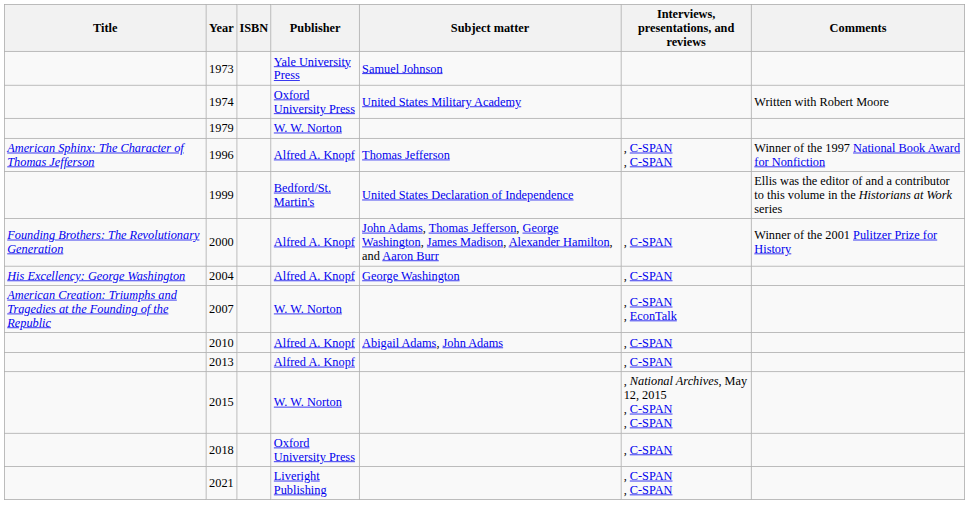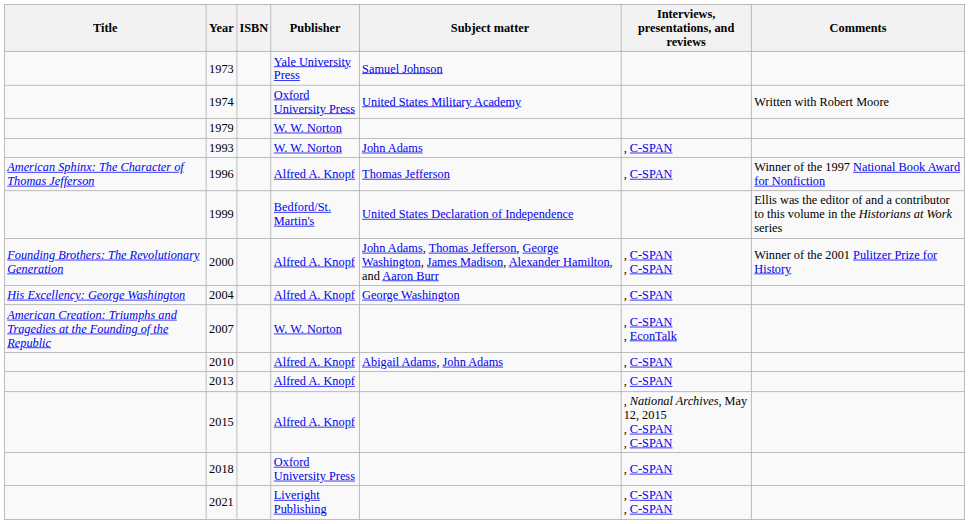+ row: 1993 | W. W. Norton | John Adams | , C-SPAN
1996 | Interviews, presentations, and reviews: , C-SPAN , C-SPAN -> , C-SPAN
2000 | Interviews, presentations, and reviews: , C-SPAN -> , C-SPAN , C-SPAN
2015 | Publisher: W. W. Norton -> Alfred A. Knopf
